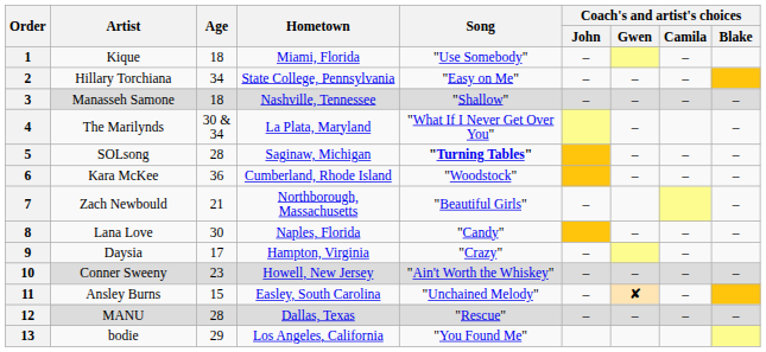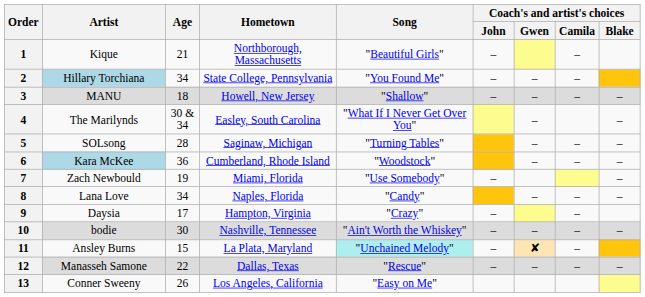1 | Age: 18 -> 21
1 | Hometown: Miami, Florida -> Northborough, Massachusetts
1 | Song: "Use Somebody" -> "Beautiful Girls"
2 | Artist: no background -> lightblue background
2 | Song: "Easy on Me" -> "You Found Me"
3 | Artist: Manasseh Samone -> MANU
3 | Hometown: Nashville, Tennessee -> Howell, New Jersey
4 | Hometown: La Plata, Maryland -> Easley, South Carolina
5 | Song: bold -> normal
6 | Artist: no background -> lightblue background
7 | Age: 21 -> 19
7 | Hometown: Northborough, Massachusetts -> Miami, Florida
7 | Song: "Beautiful Girls" -> "Use Somebody"
8 | Age: 30 -> 34
10 | Artist: Conner Sweeny -> bodie
10 | Age: 23 -> 30
10 | Hometown: Howell, New Jersey -> Nashville, Tennessee
11 | Hometown: Easley, South Carolina -> La Plata, Maryland
11 | Song: no background -> paleturquoise background
12 | Artist: MANU -> Manasseh Samone
12 | Age: 28 -> 22
13 | Artist: bodie -> Conner Sweeny
13 | Age: 29 -> 26
13 | Song: "You Found Me" -> "Easy on Me"
